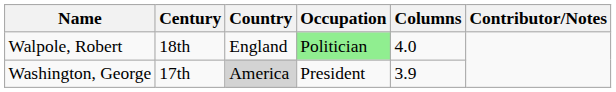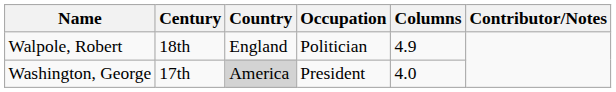Walpole, Robert | Occupation: lightgreen background -> no background
Walpole, Robert | Columns: 4.0 -> 4.9
Washington, George | Columns: 3.9 -> 4.0
